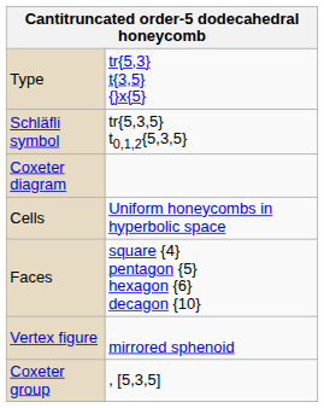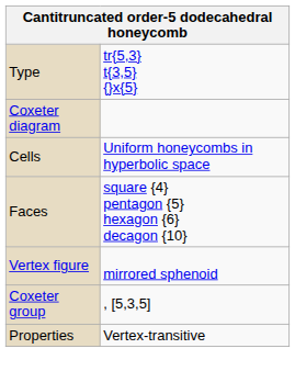- row: Schläfli symbol | tr{5,3,5} t0,1,2{5,3,5}
+ row: Properties | Vertex-transitive
